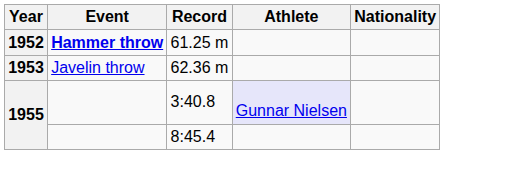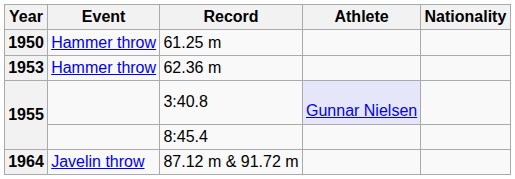61.25 m | Year: 1952 -> 1950
61.25 m | Event: bold -> normal
62.36 m | Event: Javelin throw -> Hammer throw
+ row: 1964 | Javelin throw | 87.12 m & 91.72 m
